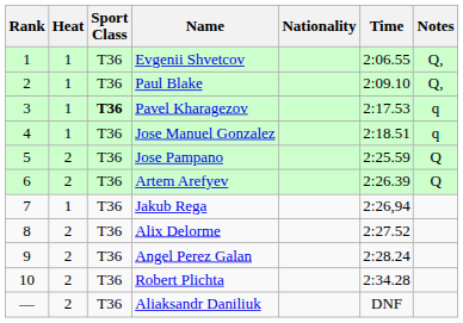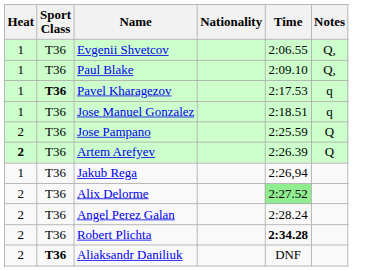- column: Rank | 1 | 2 | 3 | 4 | 5 | 6 | 7 | 8 | 9 | 10 | —
Artem Arefyev | Heat: normal -> bold
Alix Delorme | Time: no background -> lightgreen background
Robert Plichta | Time: normal -> bold
Aliaksandr Daniliuk | Sport Class: normal -> bold
